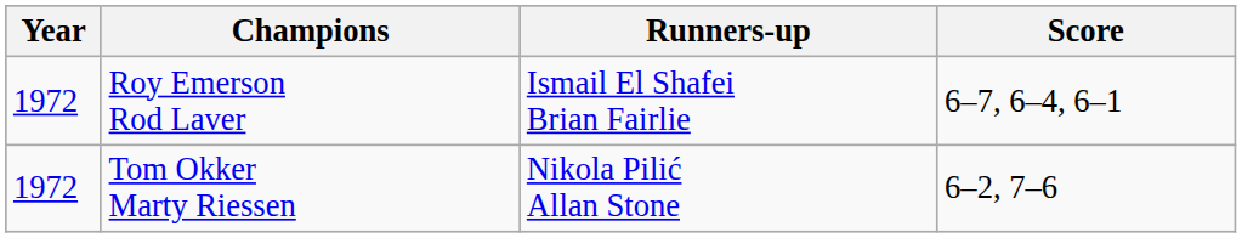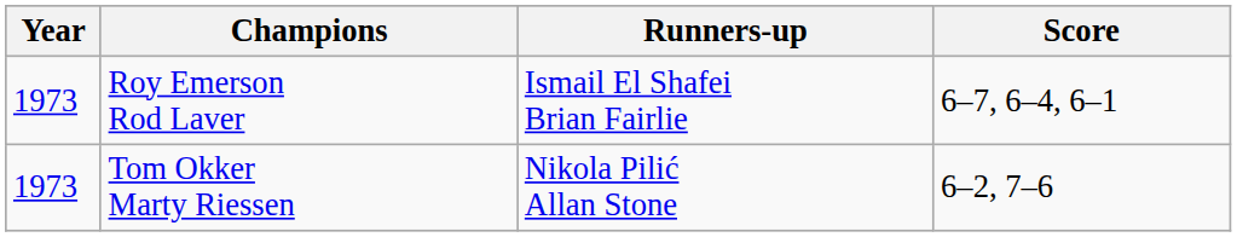Roy Emerson Rod Laver | Year: 1972 -> 1973
Tom Okker Marty Riessen | Year: 1972 -> 1973
